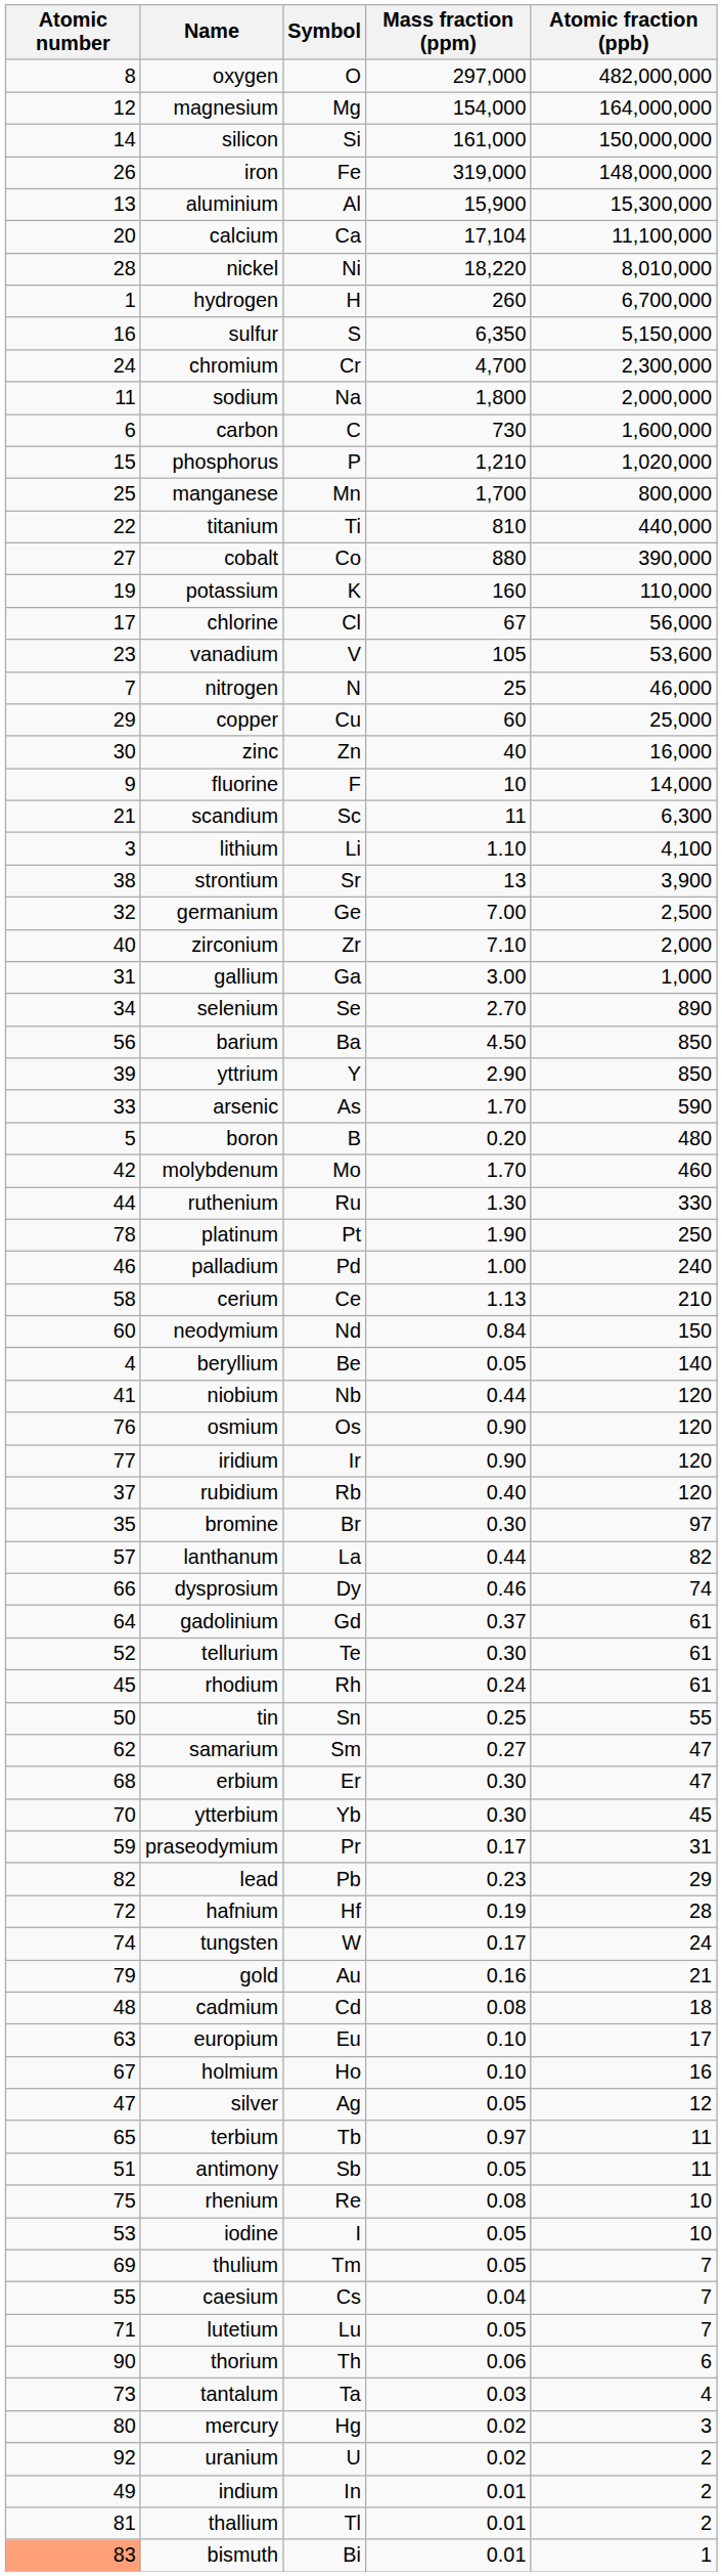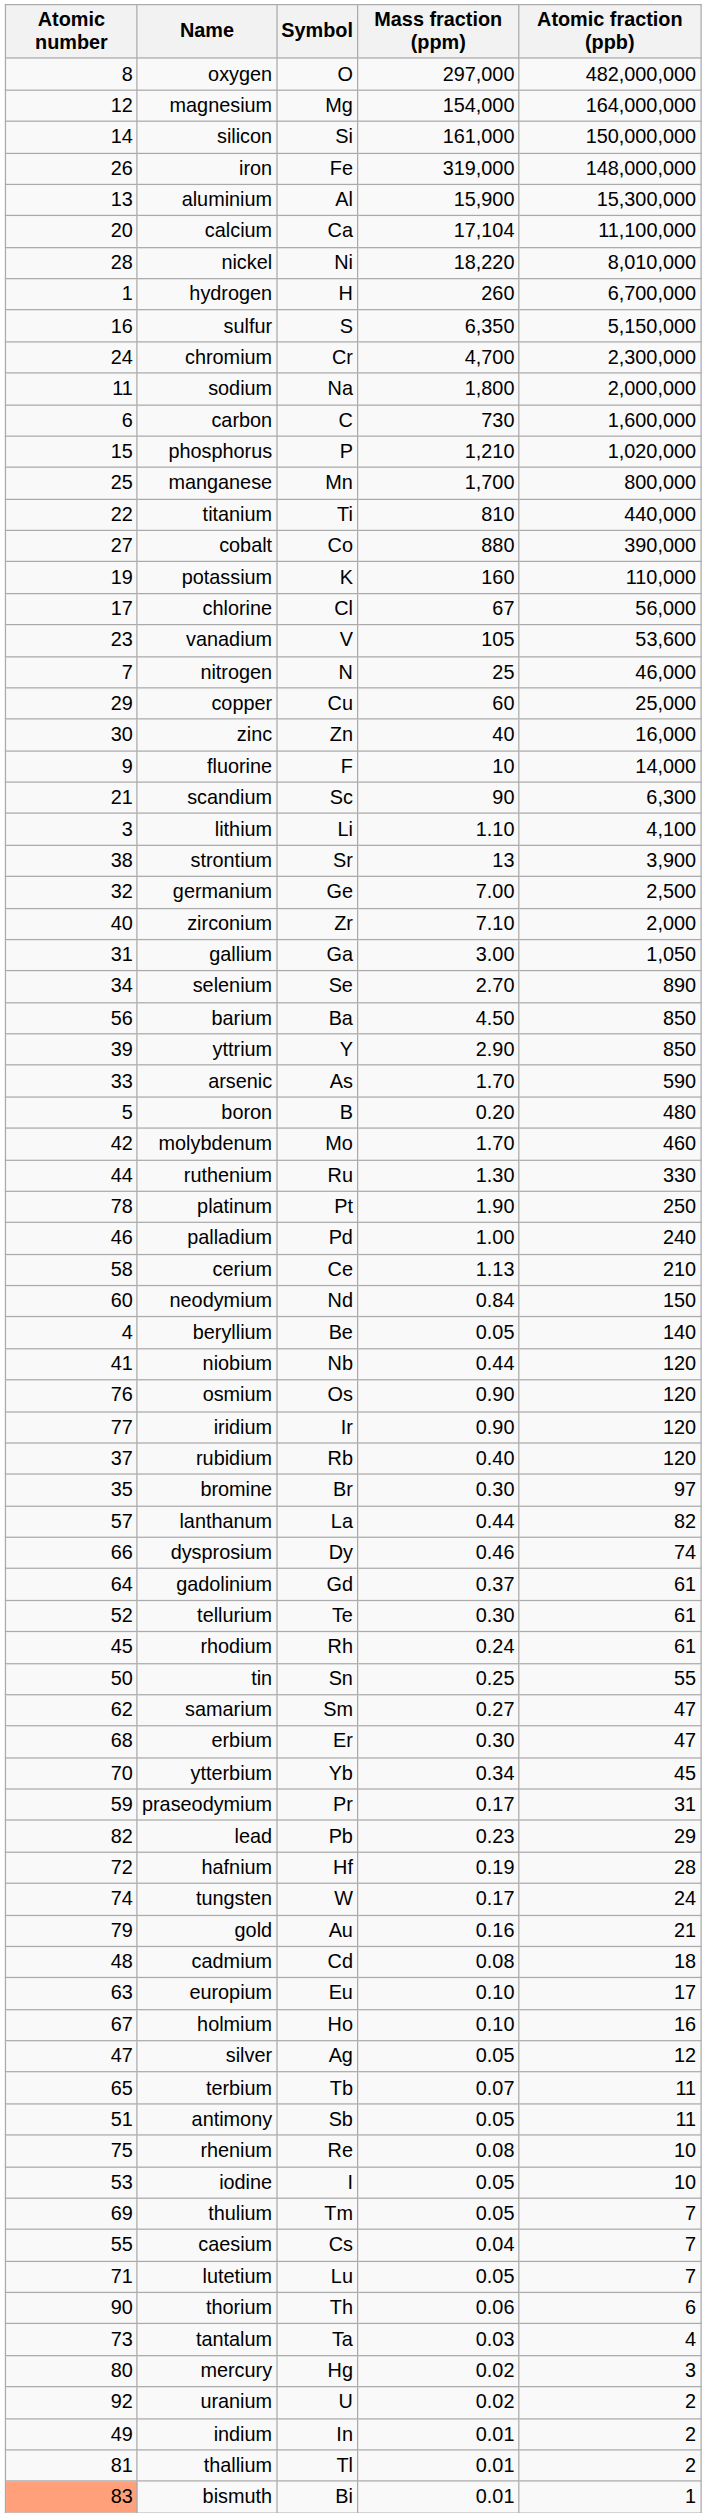scandium | Mass fraction (ppm): 11 -> 90
gallium | Atomic fraction (ppb): 1,000 -> 1,050
ytterbium | Mass fraction (ppm): 0.30 -> 0.34
terbium | Mass fraction (ppm): 0.97 -> 0.07
